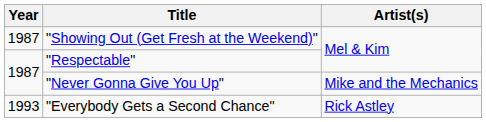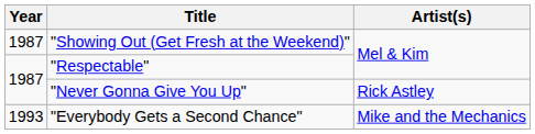"Never Gonna Give You Up" | Artist(s): Mike and the Mechanics -> Rick Astley
"Everybody Gets a Second Chance" | Artist(s): Rick Astley -> Mike and the Mechanics
